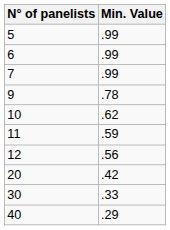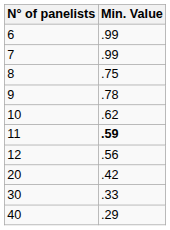- row: 5 | .99
+ row: 8 | .75
11 | Min. Value: normal -> bold
